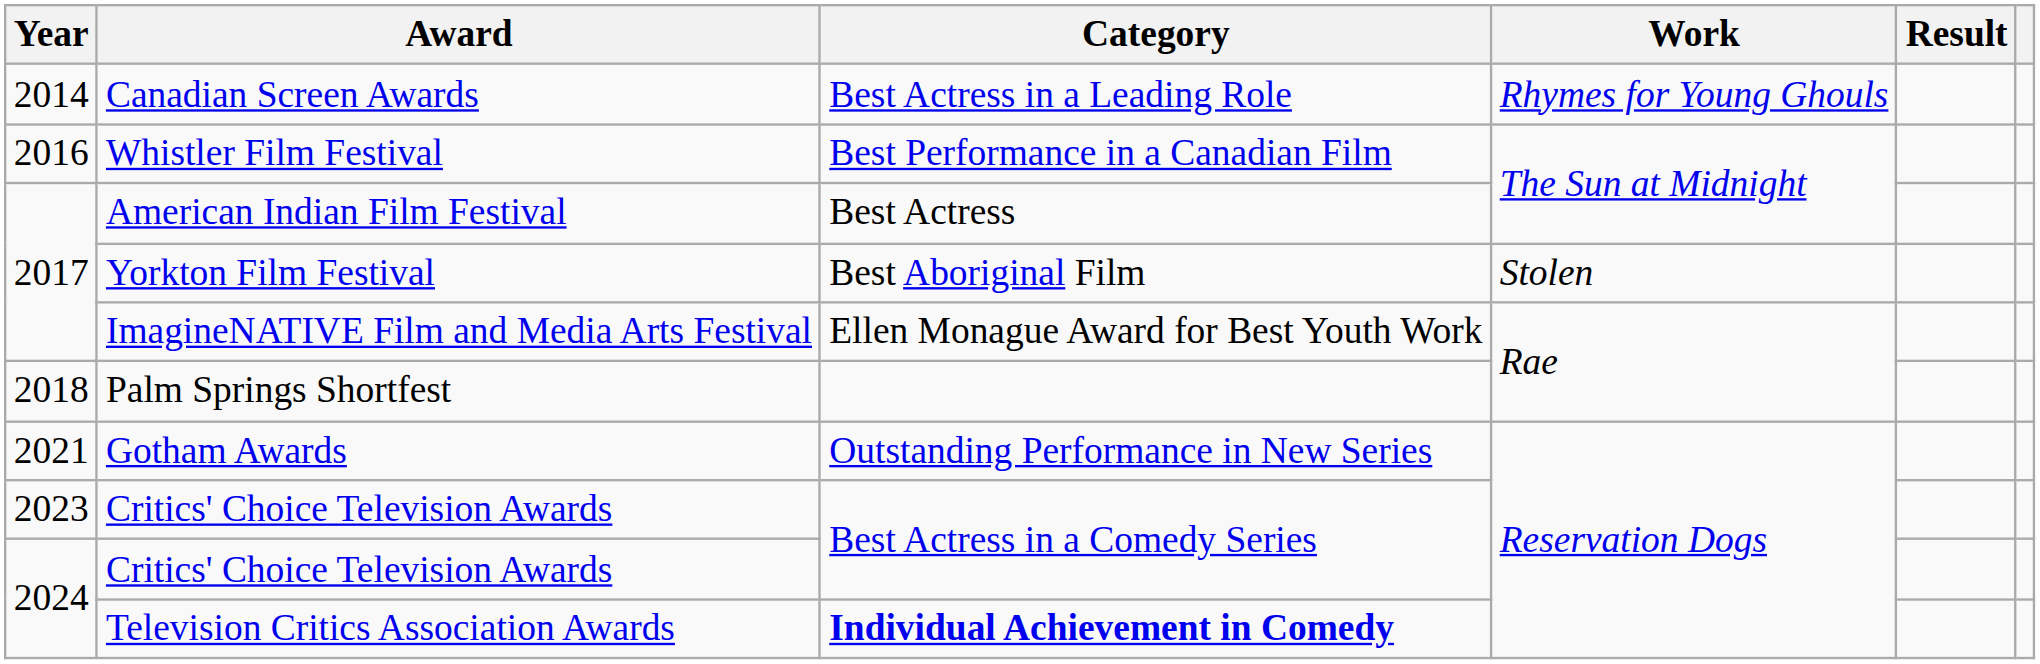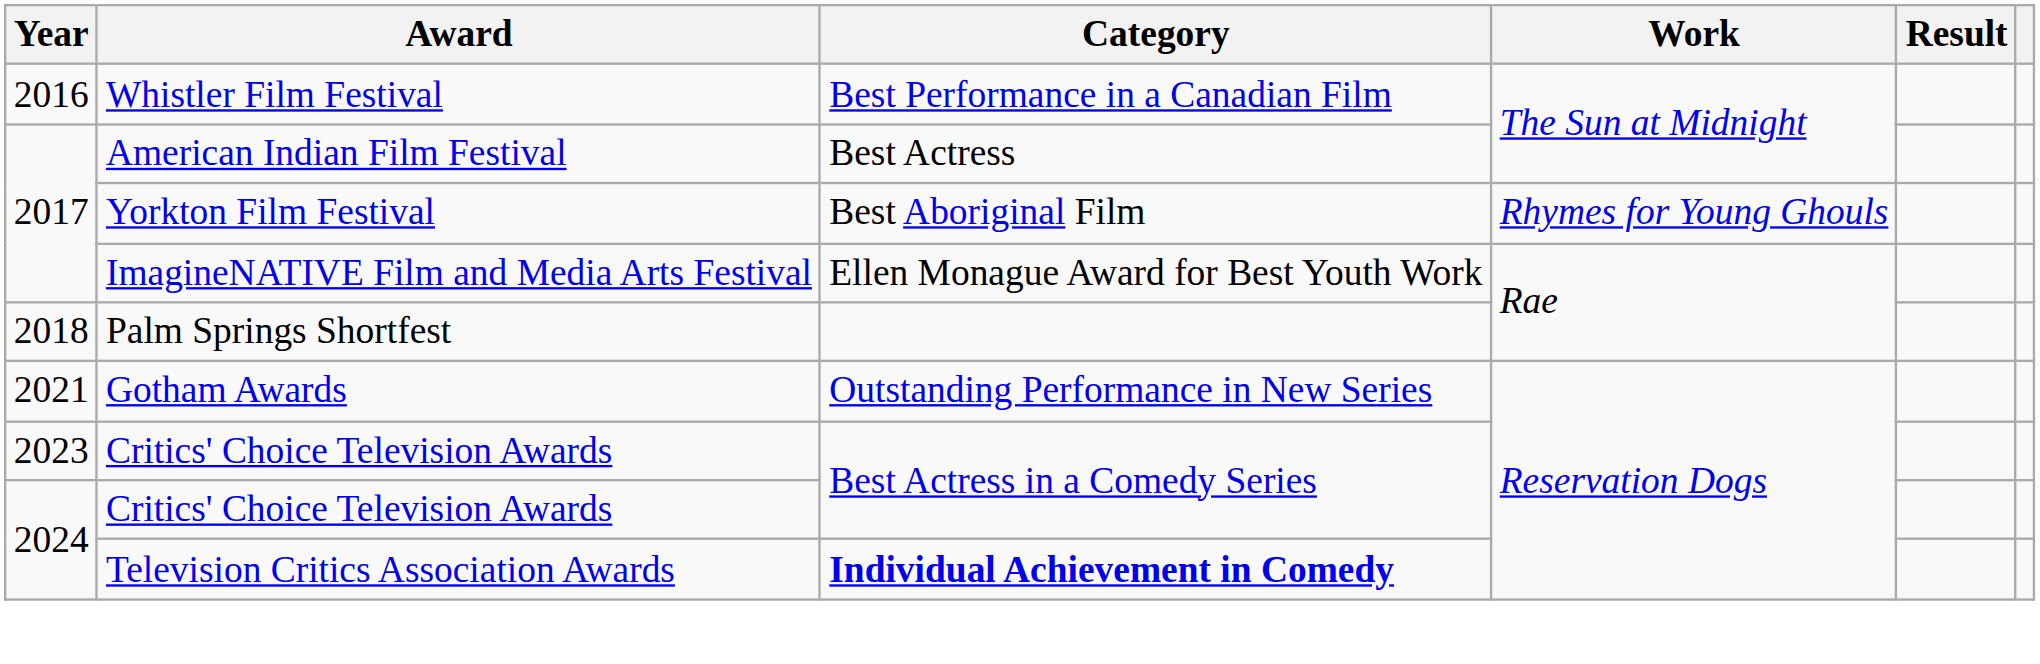- row: 2014 | Canadian Screen Awards | Best Actress in a Leading Role | Rhymes for Young Ghouls
Yorkton Film Festival | Work: Stolen -> Rhymes for Young Ghouls
